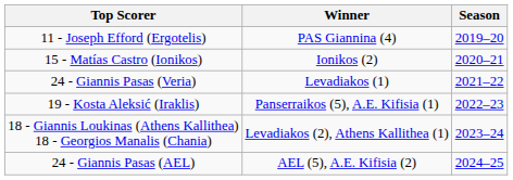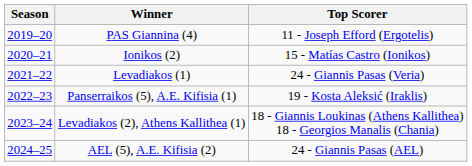columns swapped: Season <-> Top Scorer
